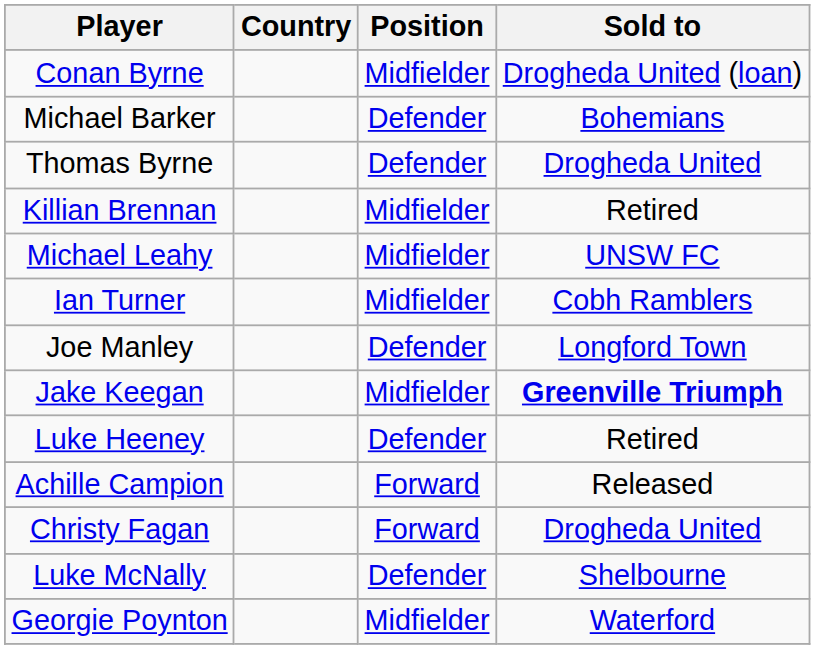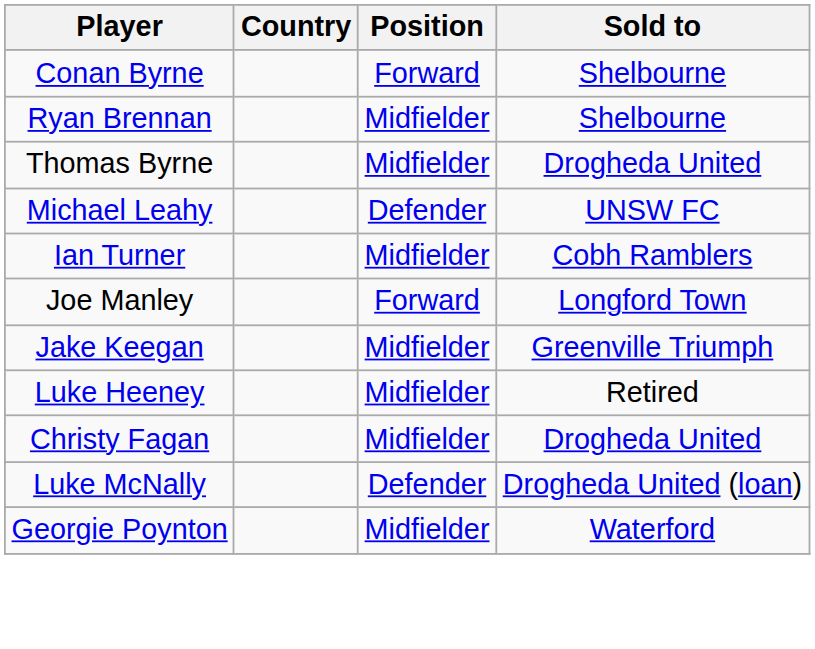Conan Byrne | Position: Midfielder -> Forward
Conan Byrne | Sold to: Drogheda United (loan) -> Shelbourne
+ row: Ryan Brennan | Midfielder | Shelbourne
- row: Michael Barker | Defender | Bohemians
Thomas Byrne | Position: Defender -> Midfielder
- row: Killian Brennan | Midfielder | Retired
Michael Leahy | Position: Midfielder -> Defender
Joe Manley | Position: Defender -> Forward
Jake Keegan | Sold to: bold -> normal
Luke Heeney | Position: Defender -> Midfielder
- row: Achille Campion | Forward | Released
Christy Fagan | Position: Forward -> Midfielder
Luke McNally | Sold to: Shelbourne -> Drogheda United (loan)
